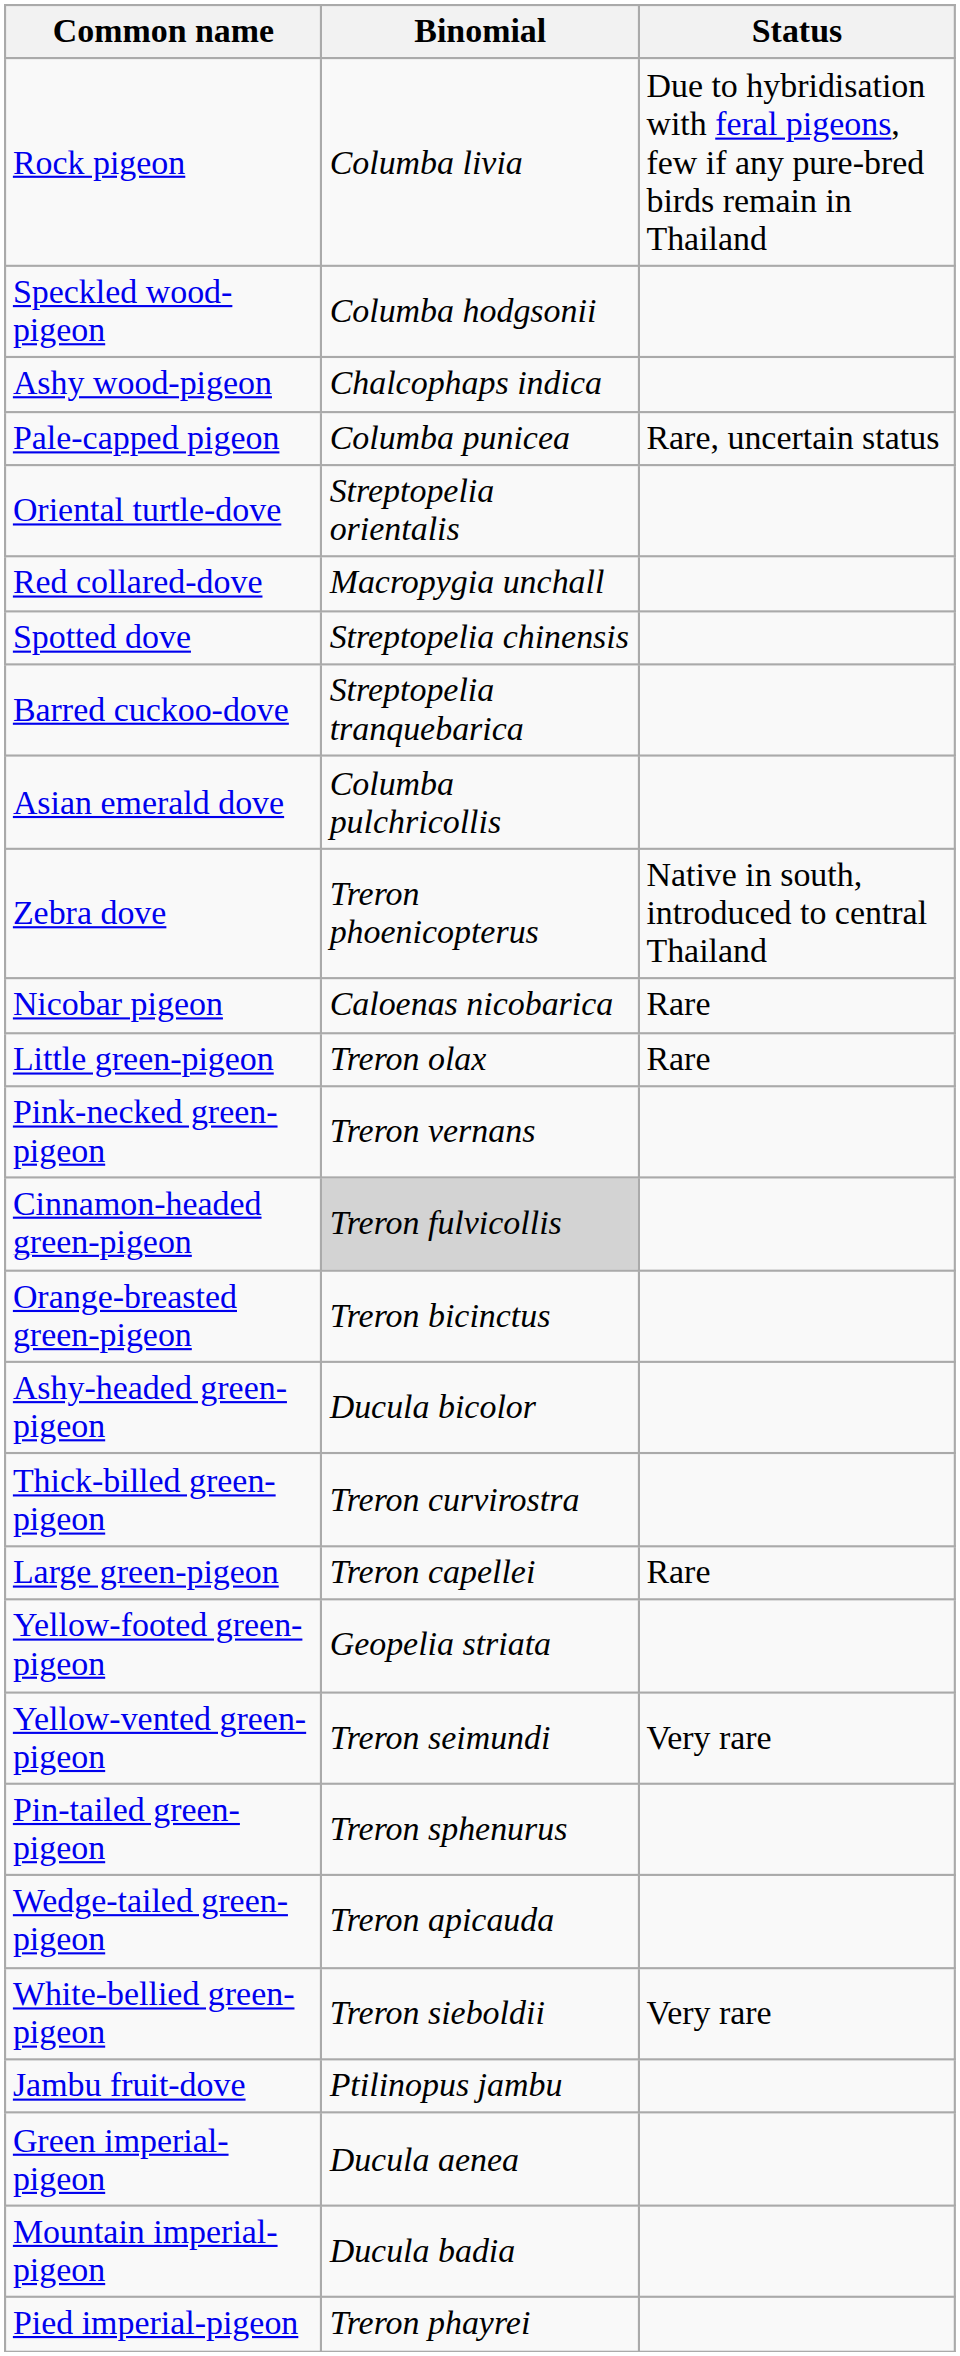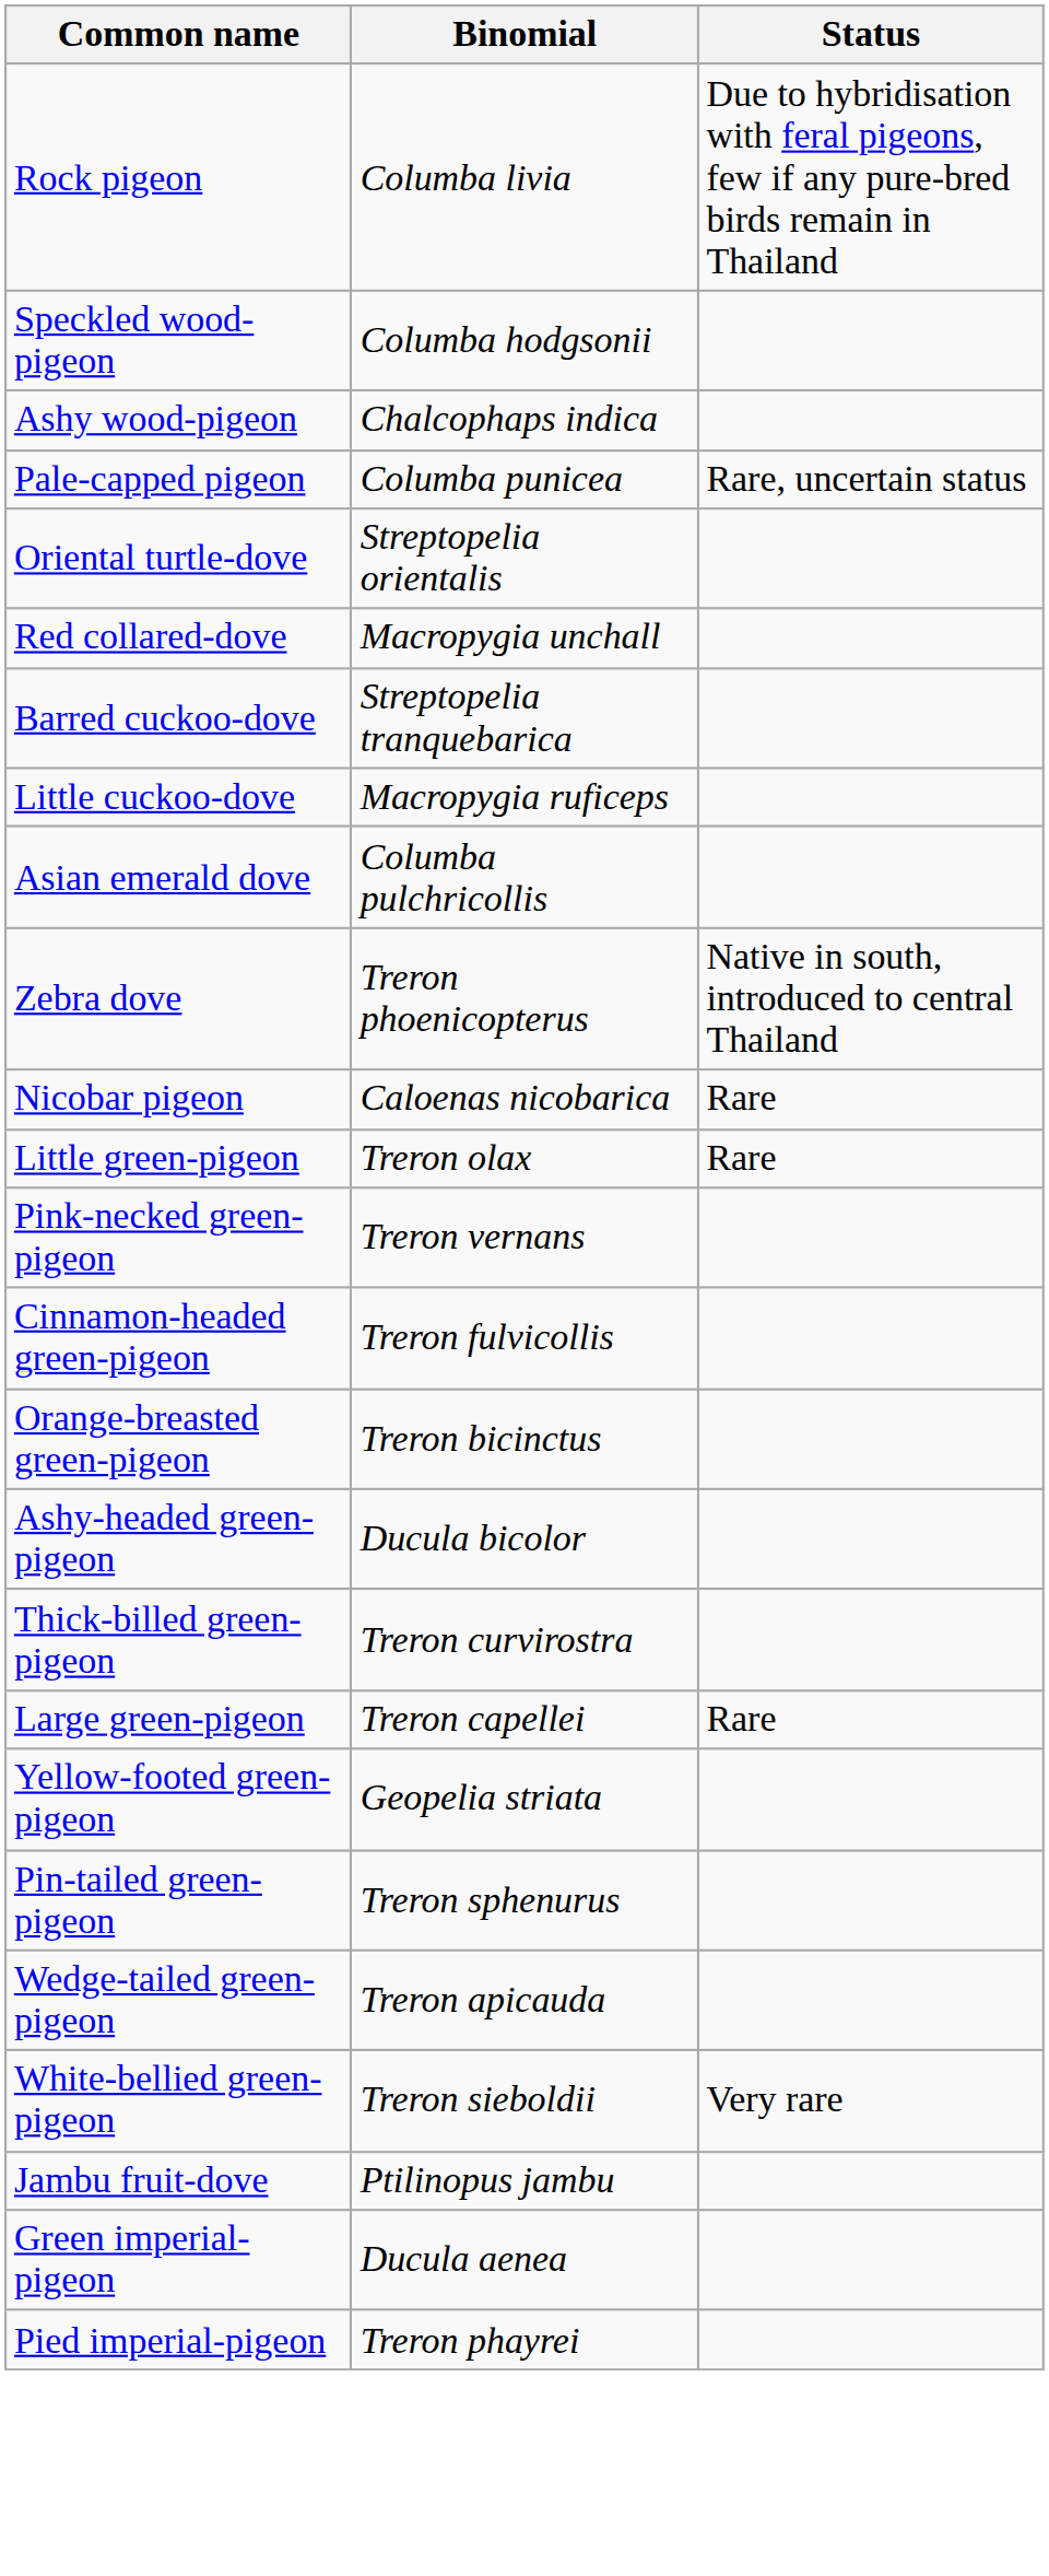- row: Spotted dove | Streptopelia chinensis
+ row: Little cuckoo-dove | Macropygia ruficeps
Cinnamon-headed green-pigeon | Binomial: lightgrey background -> no background
- row: Yellow-vented green-pigeon | Treron seimundi | Very rare
- row: Mountain imperial-pigeon | Ducula badia
